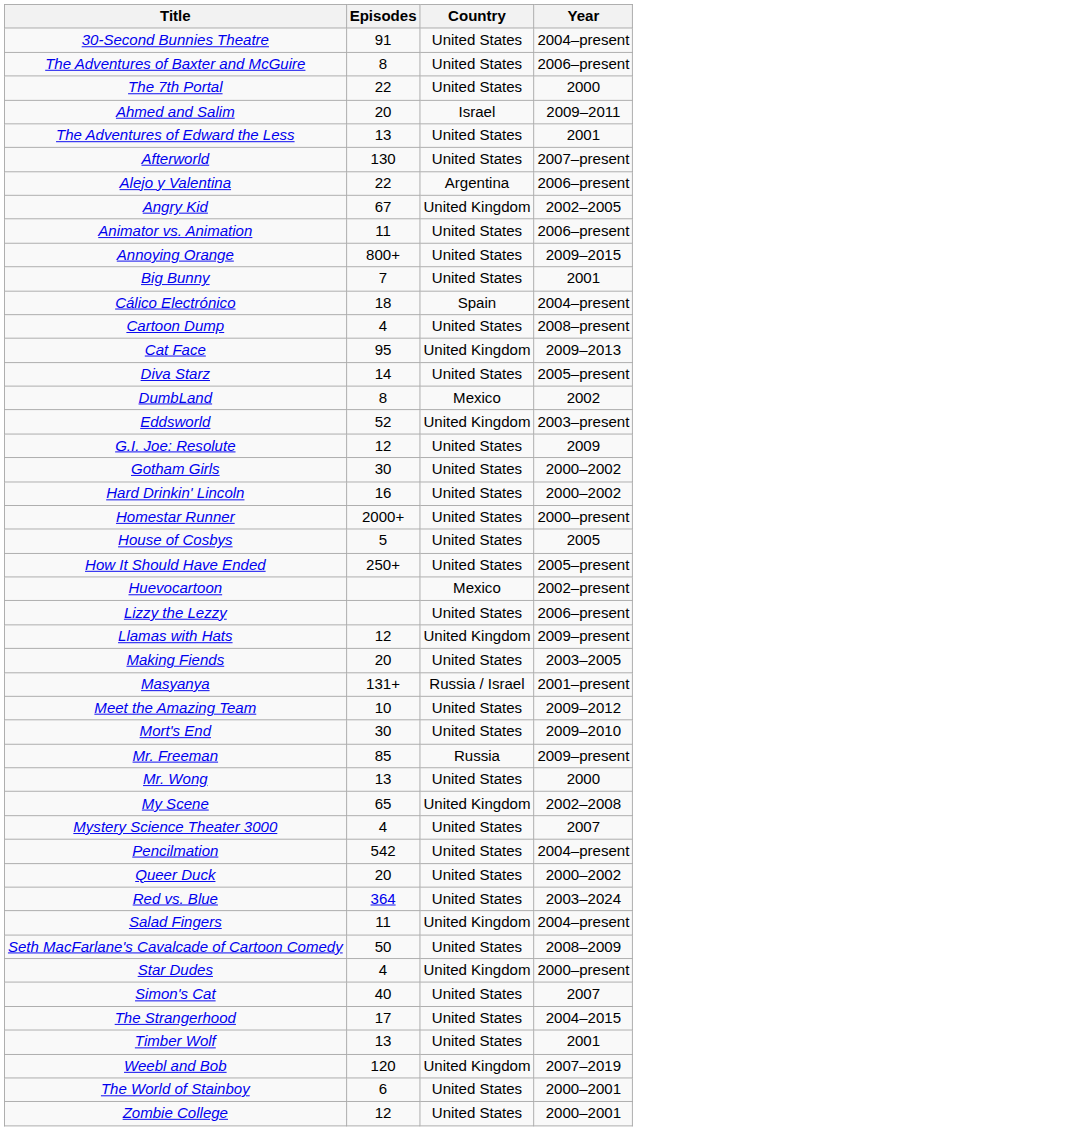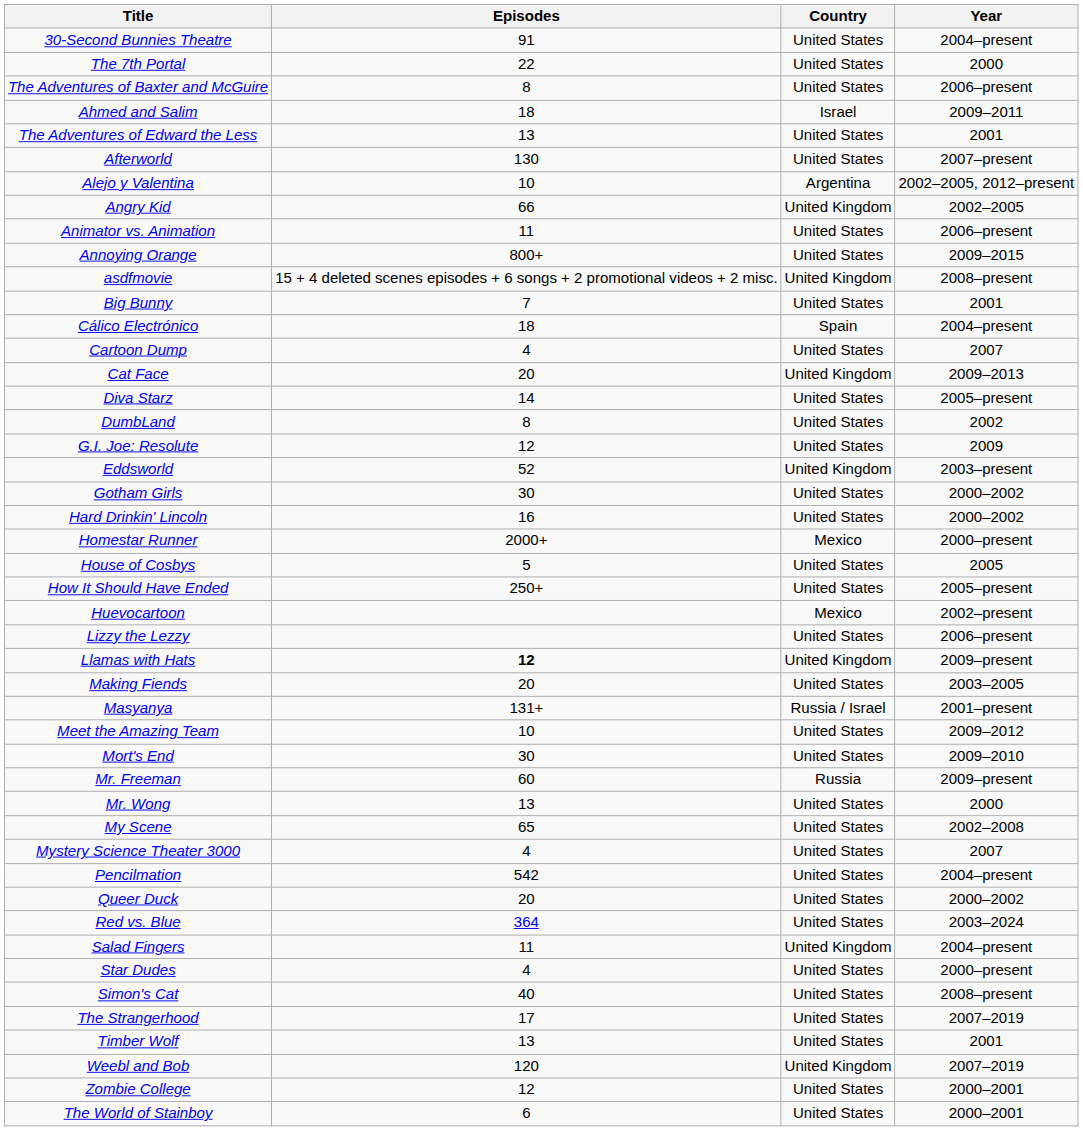rows swapped: The 7th Portal <-> The Adventures of Baxter and McGuire
Ahmed and Salim | Episodes: 20 -> 18
Alejo y Valentina | Episodes: 22 -> 10
Alejo y Valentina | Year: 2006–present -> 2002–2005, 2012–present
Angry Kid | Episodes: 67 -> 66
+ row: asdfmovie | 15 + 4 deleted scenes episodes + 6 songs + 2 promotional videos + 2 misc. | United Kingdom | 2008–present
Cartoon Dump | Year: 2008–present -> 2007
Cat Face | Episodes: 95 -> 20
DumbLand | Country: Mexico -> United States
rows swapped: Eddsworld <-> G.I. Joe: Resolute
Homestar Runner | Country: United States -> Mexico
Llamas with Hats | Episodes: normal -> bold
Mr. Freeman | Episodes: 85 -> 60
My Scene | Country: United Kingdom -> United States
- row: Seth MacFarlane's Cavalcade of Cartoon Comedy | 50 | United States | 2008–2009
Star Dudes | Country: United Kingdom -> United States
Simon's Cat | Year: 2007 -> 2008–present
The Strangerhood | Year: 2004–2015 -> 2007–2019
rows swapped: The World of Stainboy <-> Zombie College
